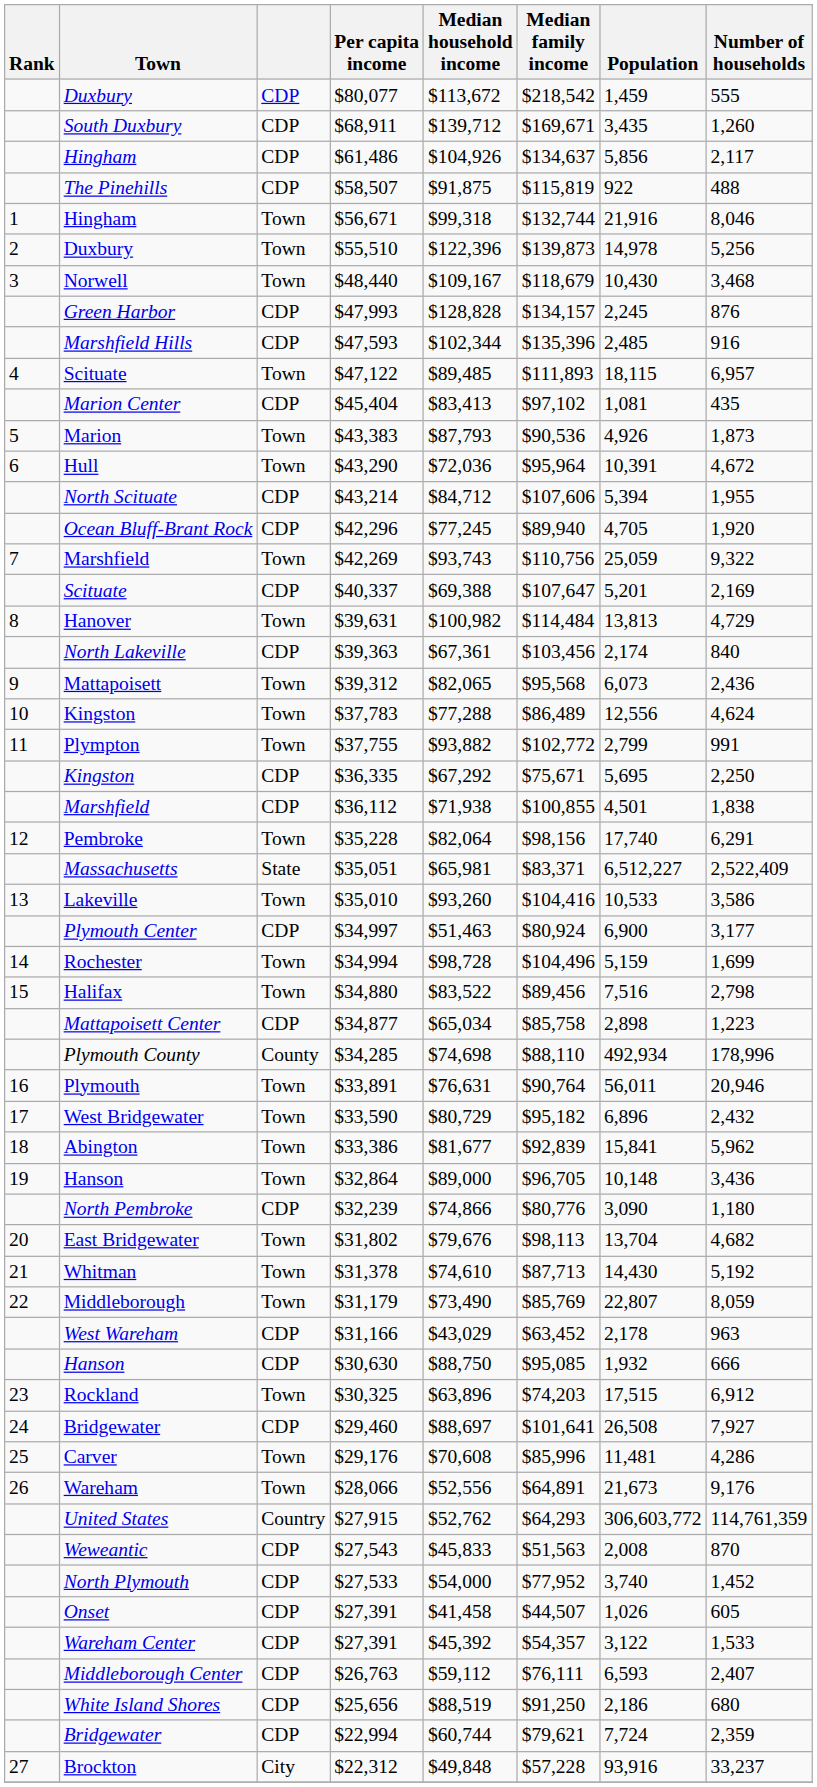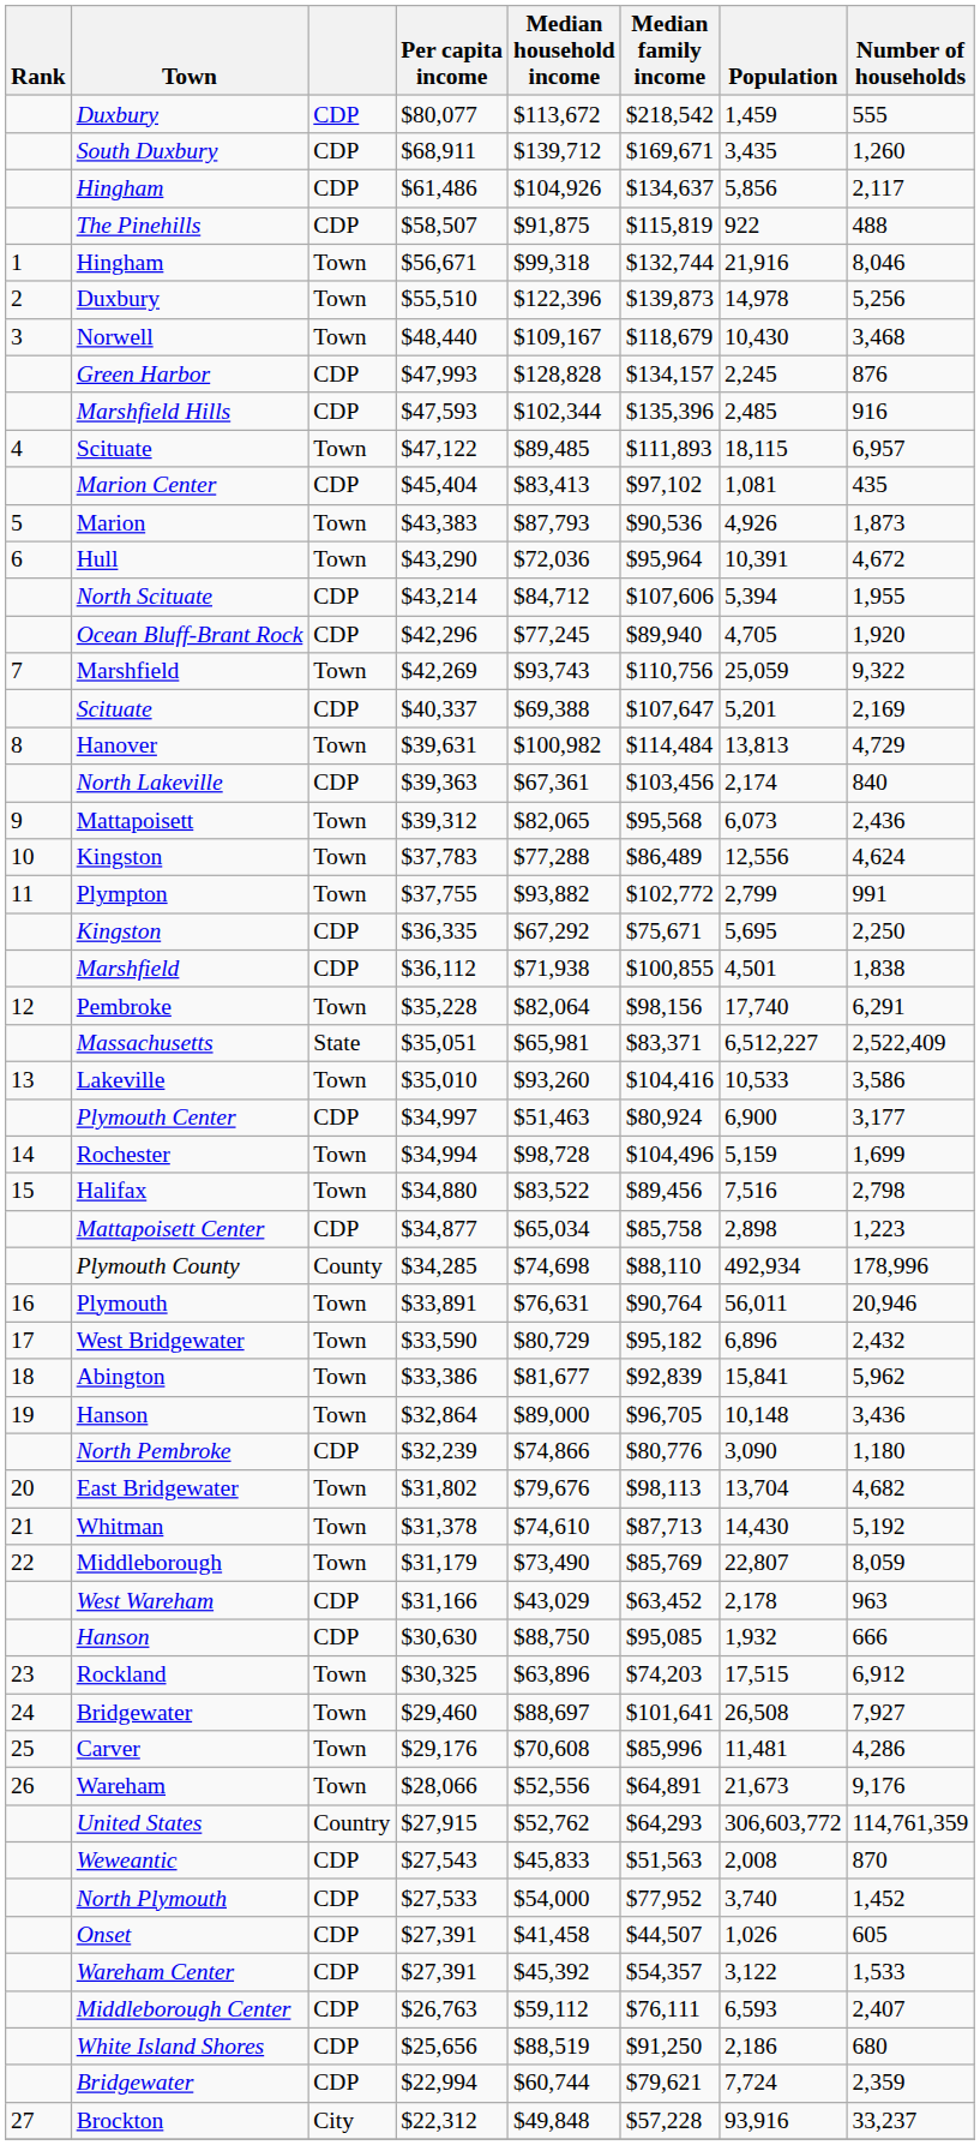$29,460 | column 3: CDP -> Town
